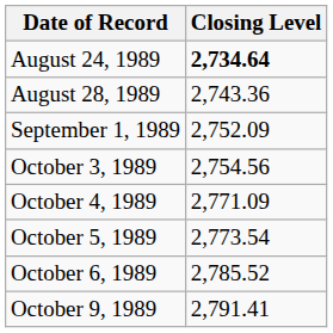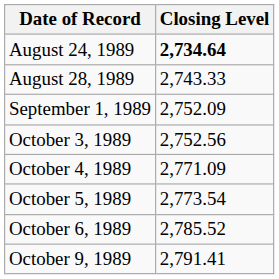August 28, 1989 | Closing Level: 2,743.36 -> 2,743.33
October 3, 1989 | Closing Level: 2,754.56 -> 2,752.56
